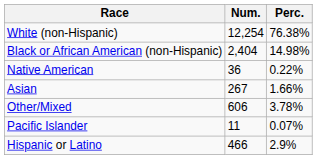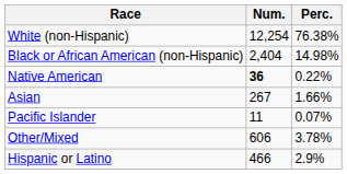Native American | Num.: normal -> bold
rows swapped: Pacific Islander <-> Other/Mixed
